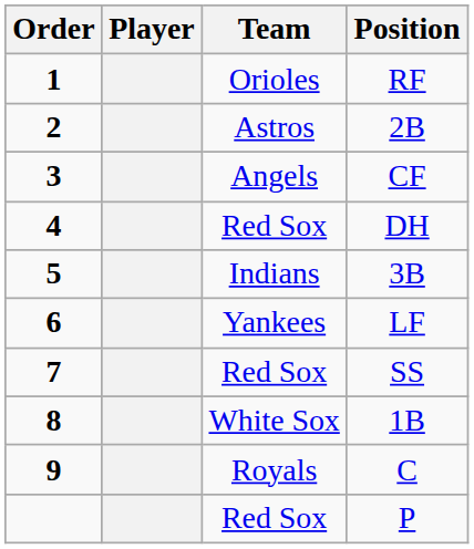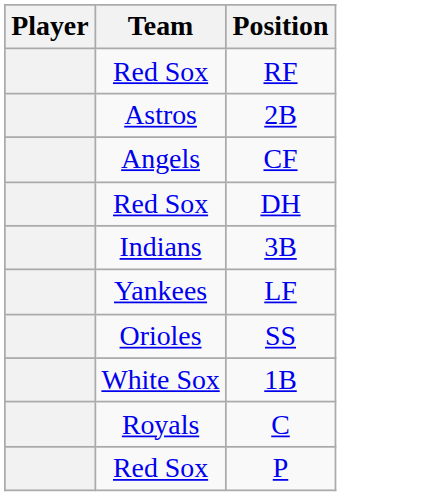- column: Order | 1 | 2 | 3 | 4 | 5 | 6 | 7 | 8 | 9
RF | Team: Orioles -> Red Sox
SS | Team: Red Sox -> Orioles
